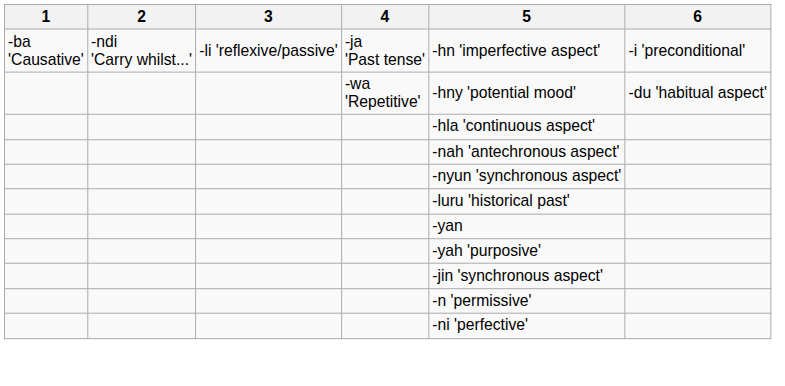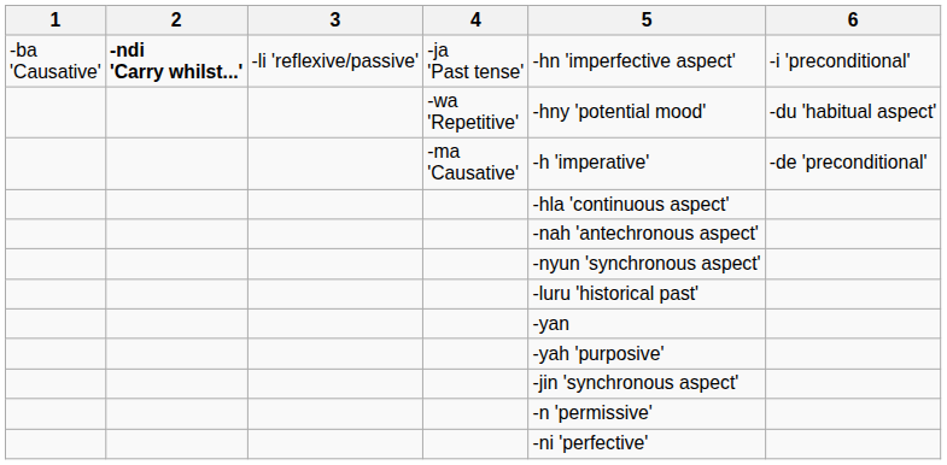-ja 'Past tense' | 2: normal -> bold
+ row: -ma 'Causative' | -h 'imperative' | -de 'preconditional'
